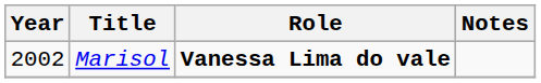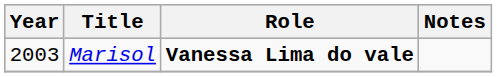Marisol | Year: 2002 -> 2003
